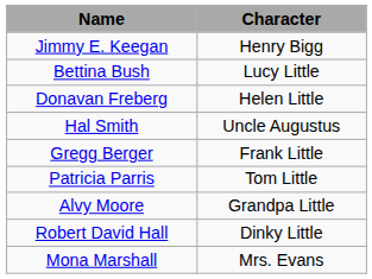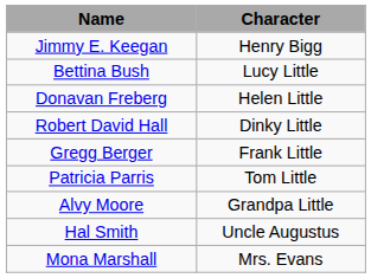rows swapped: Hal Smith <-> Robert David Hall
